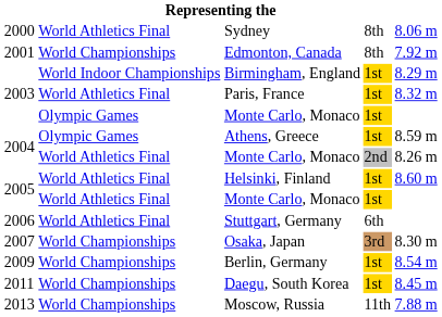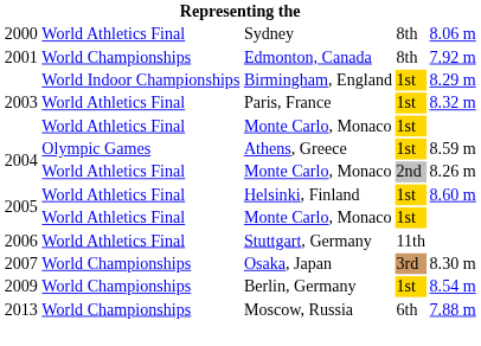2003 / Monte Carlo, Monaco | column 2: Olympic Games -> World Athletics Final
Stuttgart, Germany | column 4: 6th -> 11th
- row: 2011 | World Championships | Daegu, South Korea | 1st | 8.45 m
Moscow, Russia | column 4: 11th -> 6th
